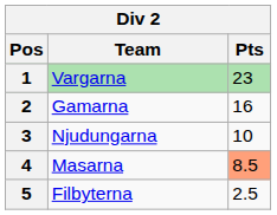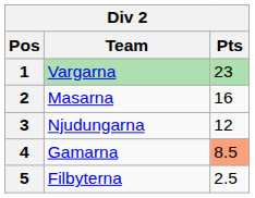2 | Team: Gamarna -> Masarna
3 | Pts: 10 -> 12
4 | Team: Masarna -> Gamarna
